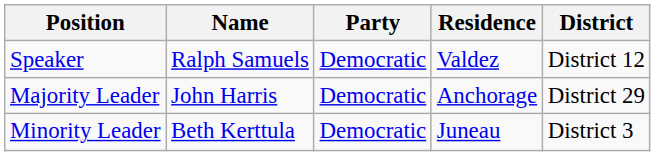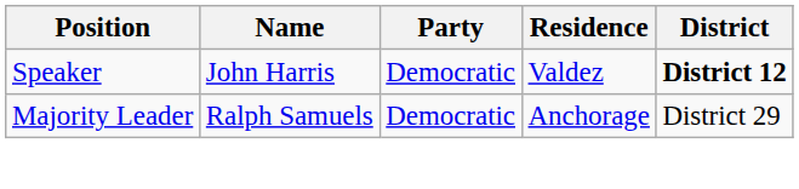Speaker | Name: Ralph Samuels -> John Harris
Speaker | District: normal -> bold
Majority Leader | Name: John Harris -> Ralph Samuels
- row: Minority Leader | Beth Kerttula | Democratic | Juneau | District 3
